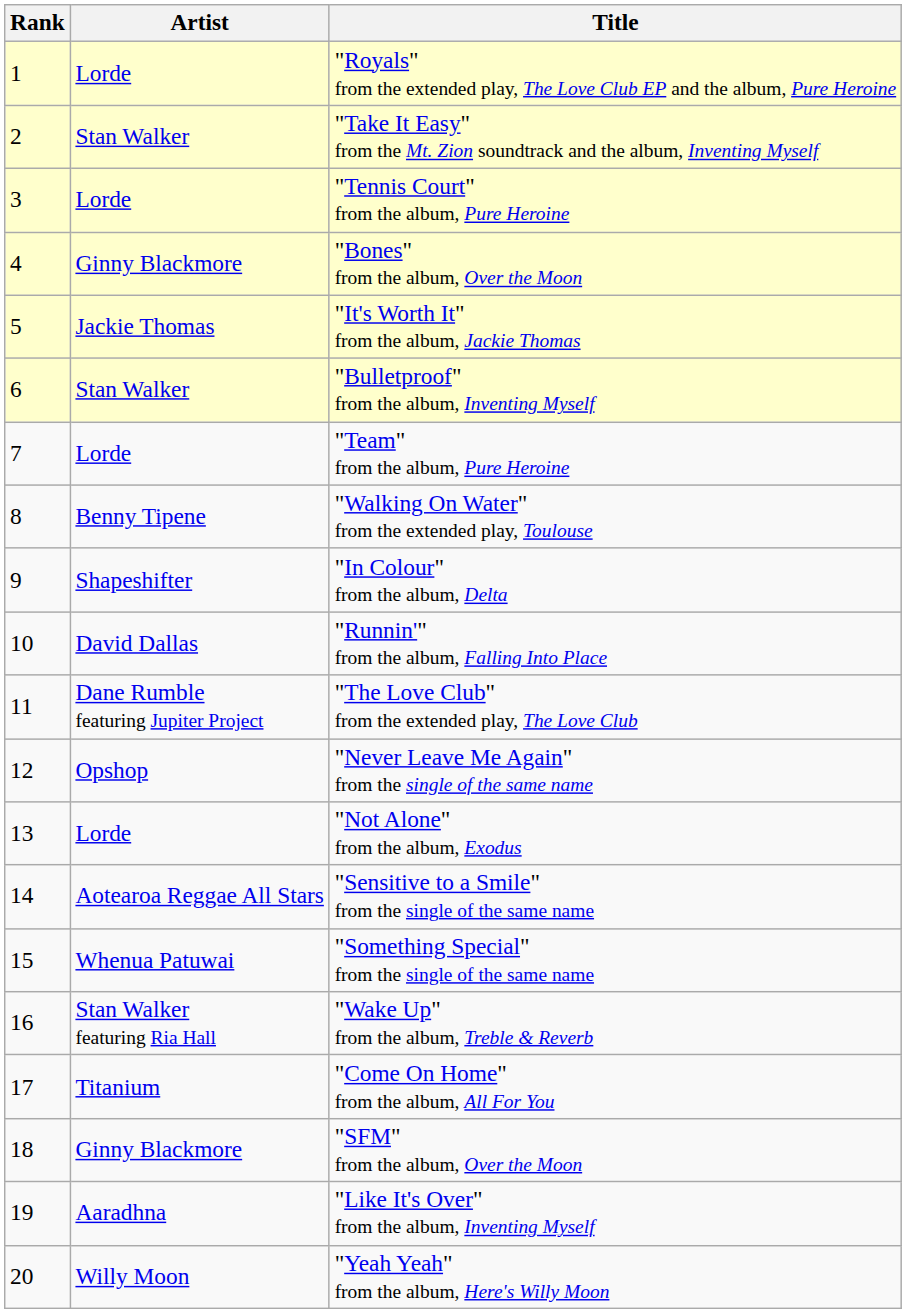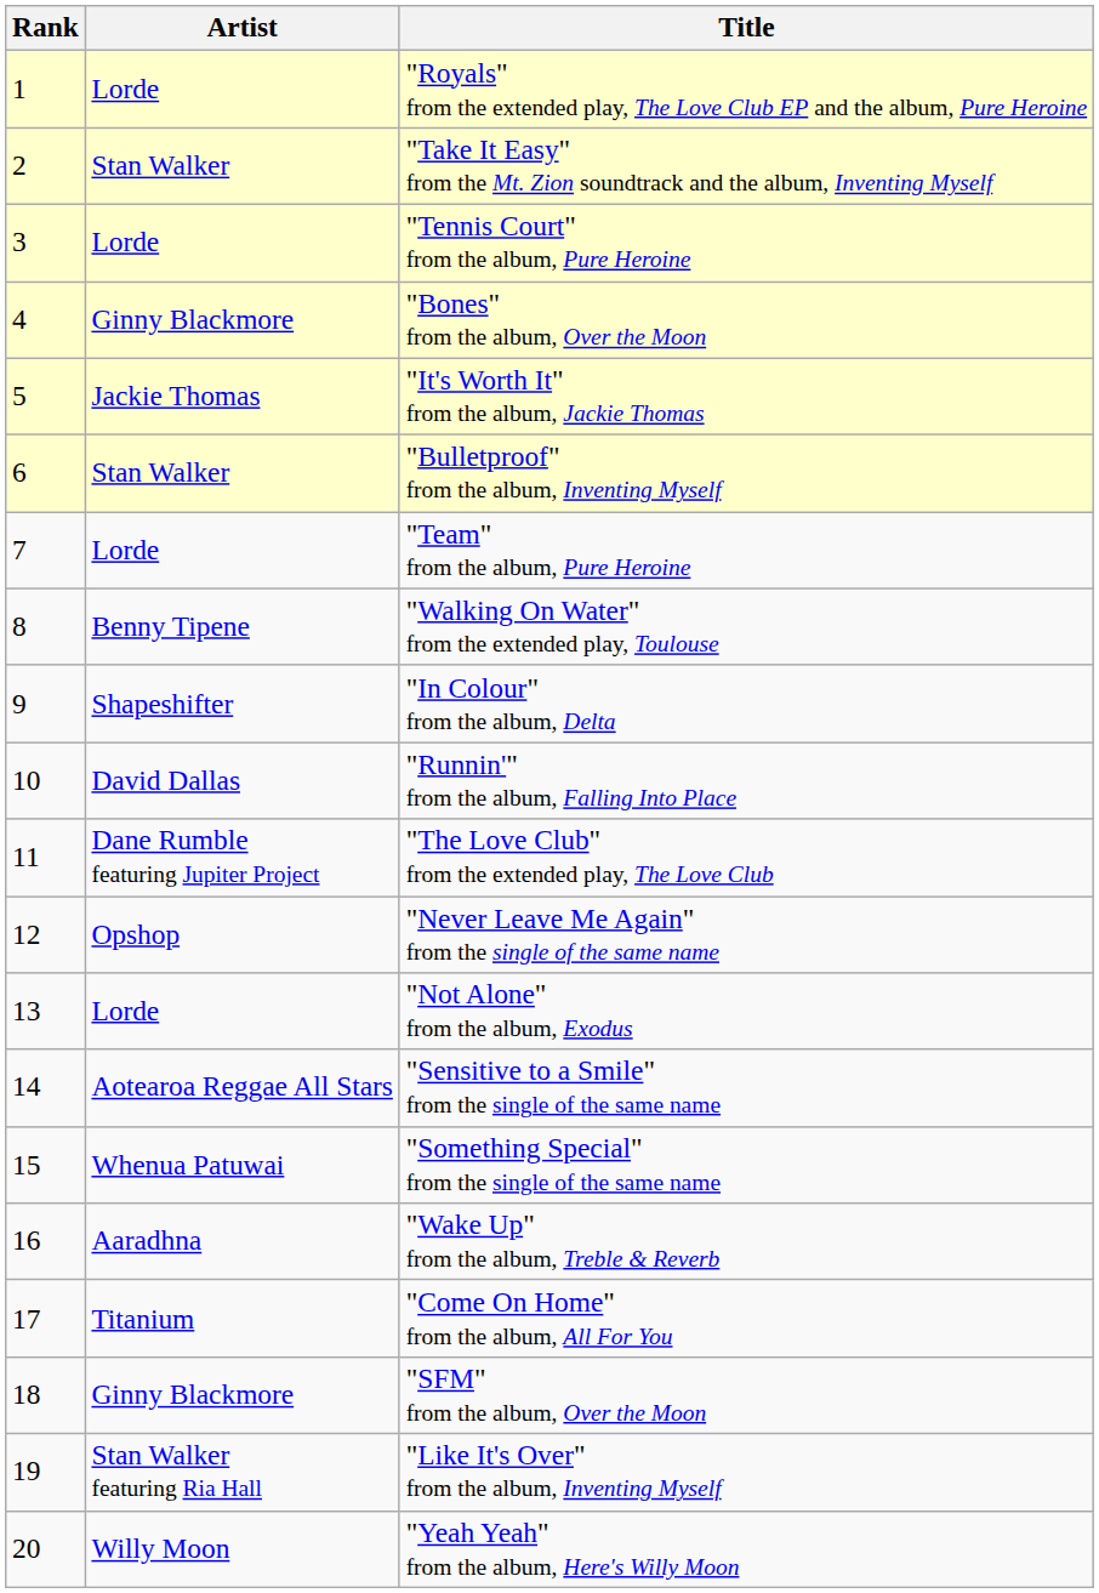"Wake Up" from the album, Treble & Reverb | Artist: Stan Walker featuring Ria Hall -> Aaradhna
"Like It's Over" from the album, Inventing Myself | Artist: Aaradhna -> Stan Walker featuring Ria Hall
